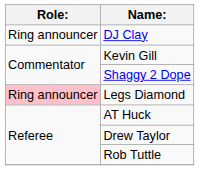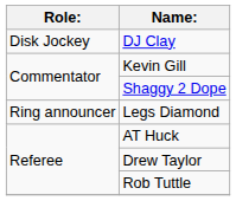DJ Clay | Role:: Ring announcer -> Disk Jockey
Legs Diamond | Role:: pink background -> no background
